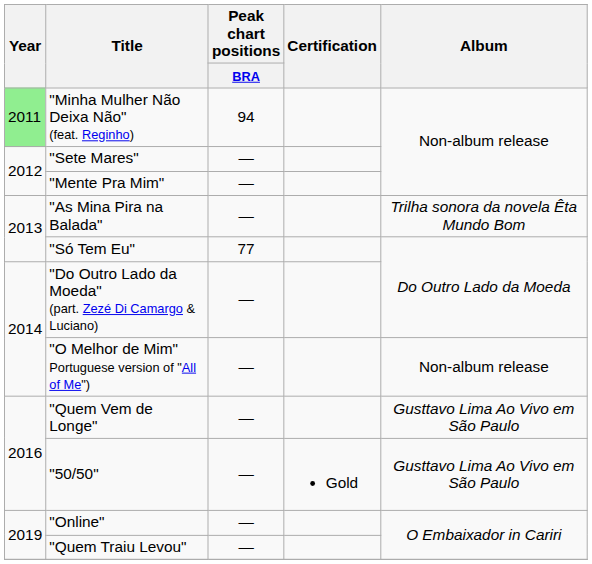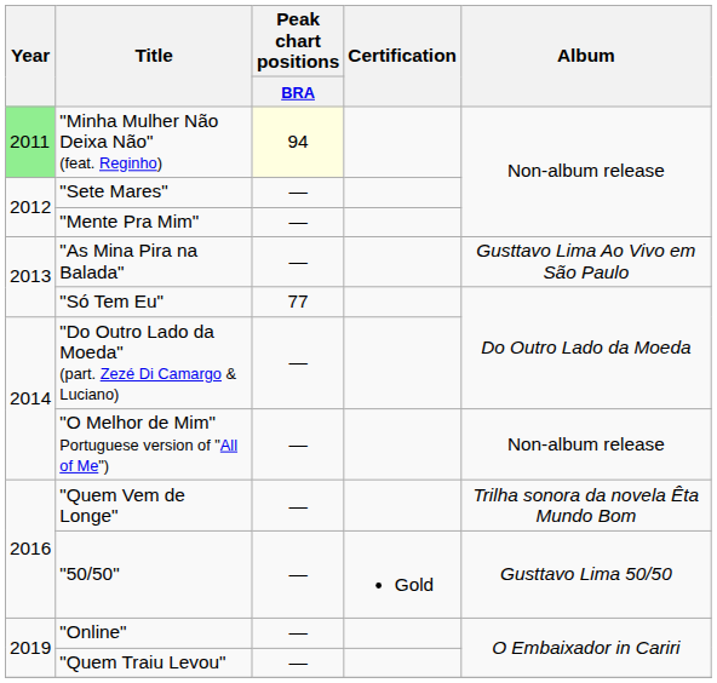"Minha Mulher Não Deixa Não" (feat. Reginho) | Peak chart positions / BRA: no background -> lightyellow background
"As Mina Pira na Balada" | Album: Trilha sonora da novela Êta Mundo Bom -> Gusttavo Lima Ao Vivo em São Paulo
"Quem Vem de Longe" | Album: Gusttavo Lima Ao Vivo em São Paulo -> Trilha sonora da novela Êta Mundo Bom
"50/50" | Album: Gusttavo Lima Ao Vivo em São Paulo -> Gusttavo Lima 50/50
